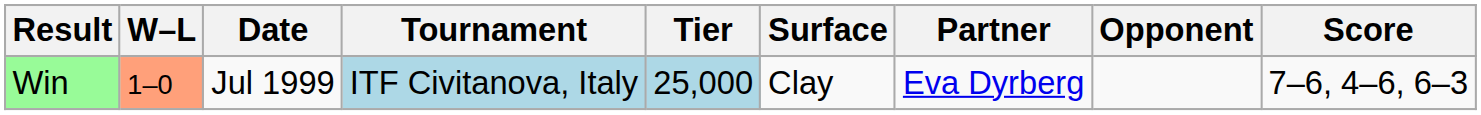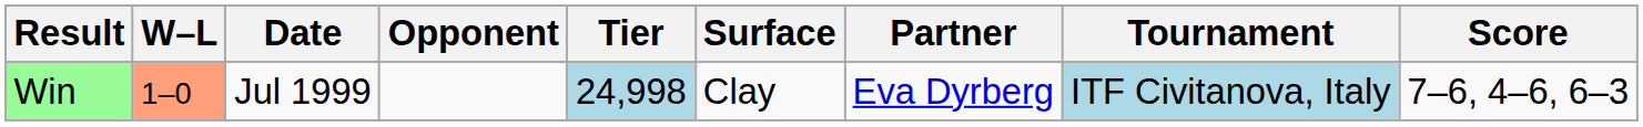columns swapped: Tournament <-> Opponent
Win | Tier: 25,000 -> 24,998
